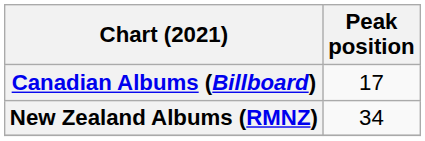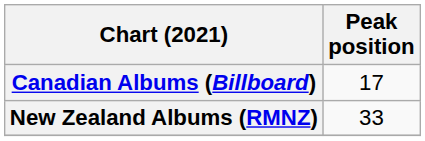New Zealand Albums (RMNZ) | Peak position: 34 -> 33
